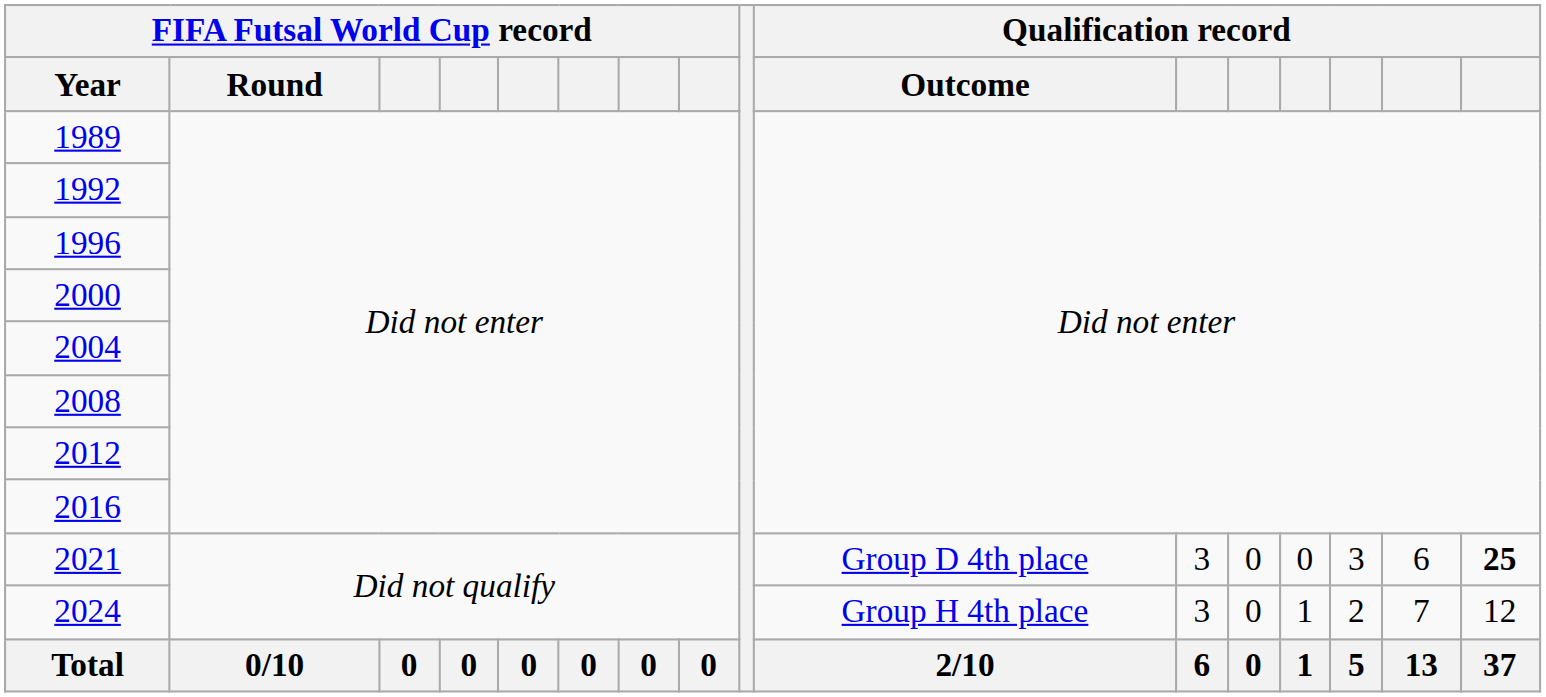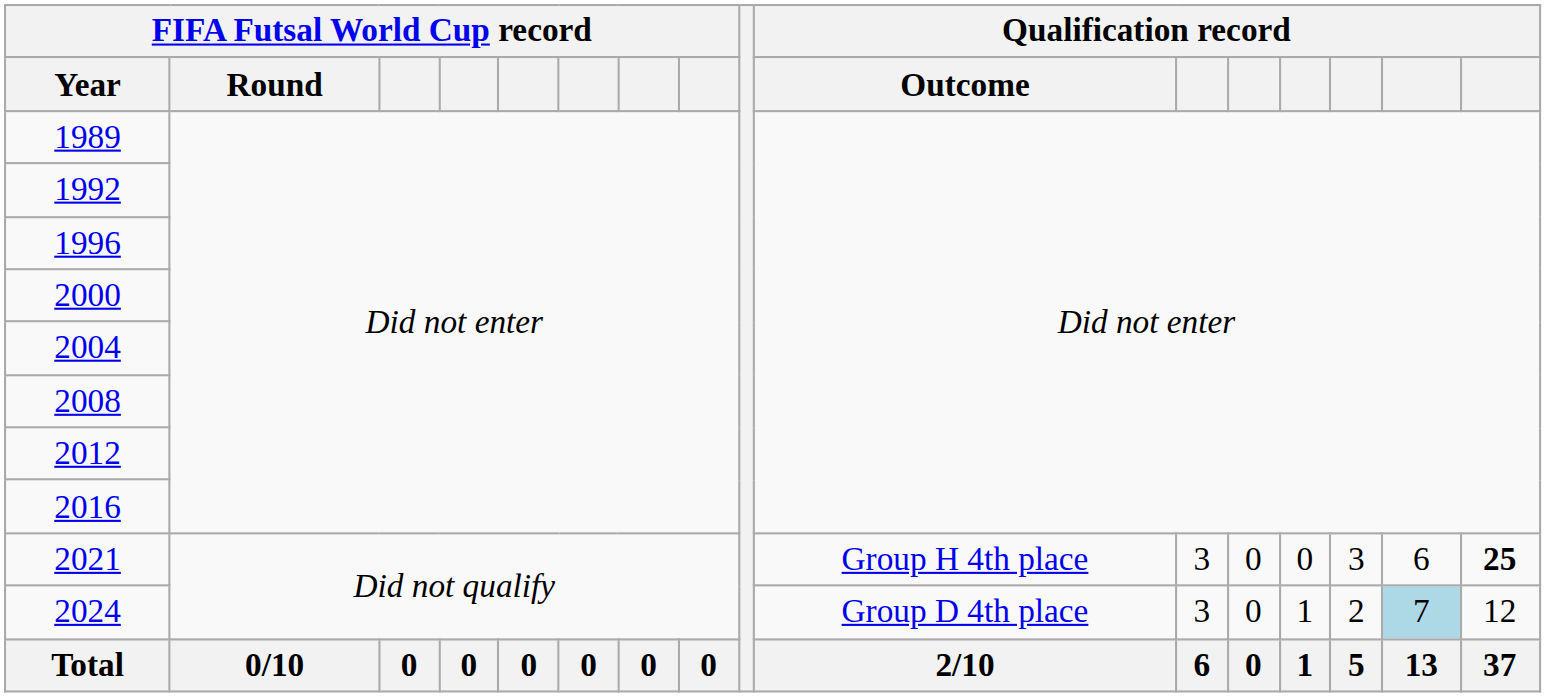2021 | Qualification record / Outcome: Group D 4th place -> Group H 4th place
2024 | Qualification record / Outcome: Group H 4th place -> Group D 4th place
2024 | column 15: no background -> lightblue background
